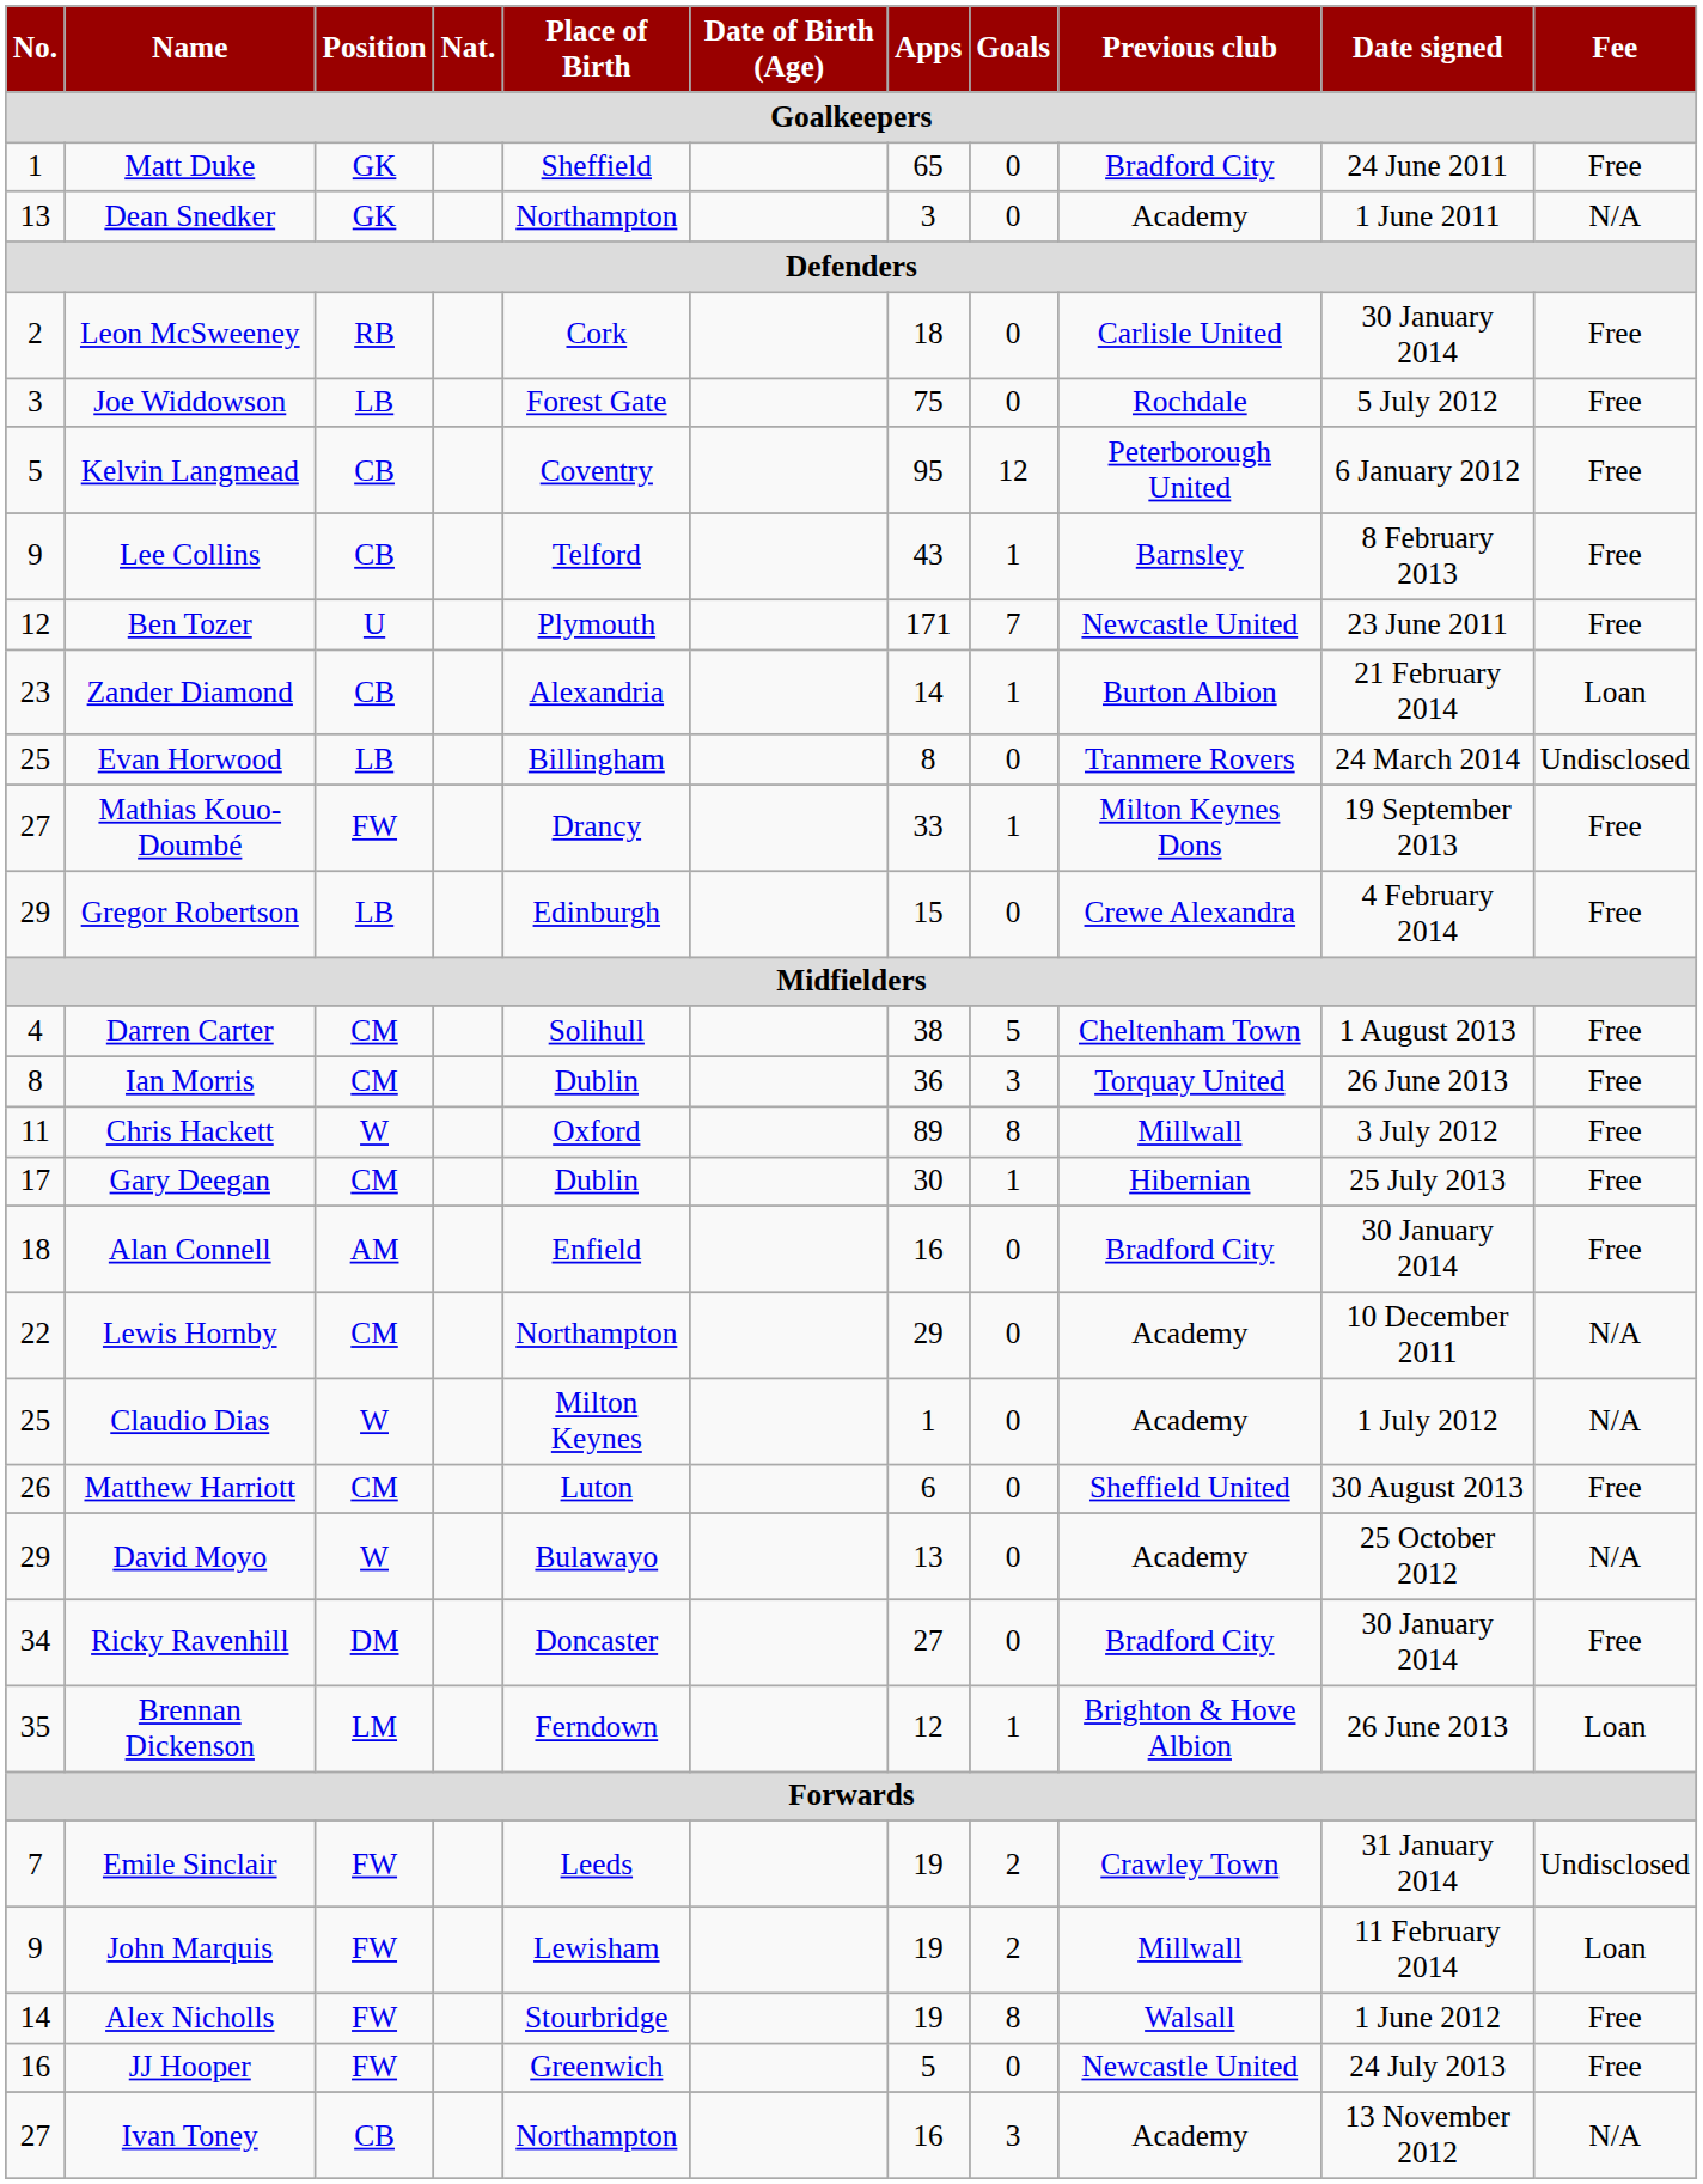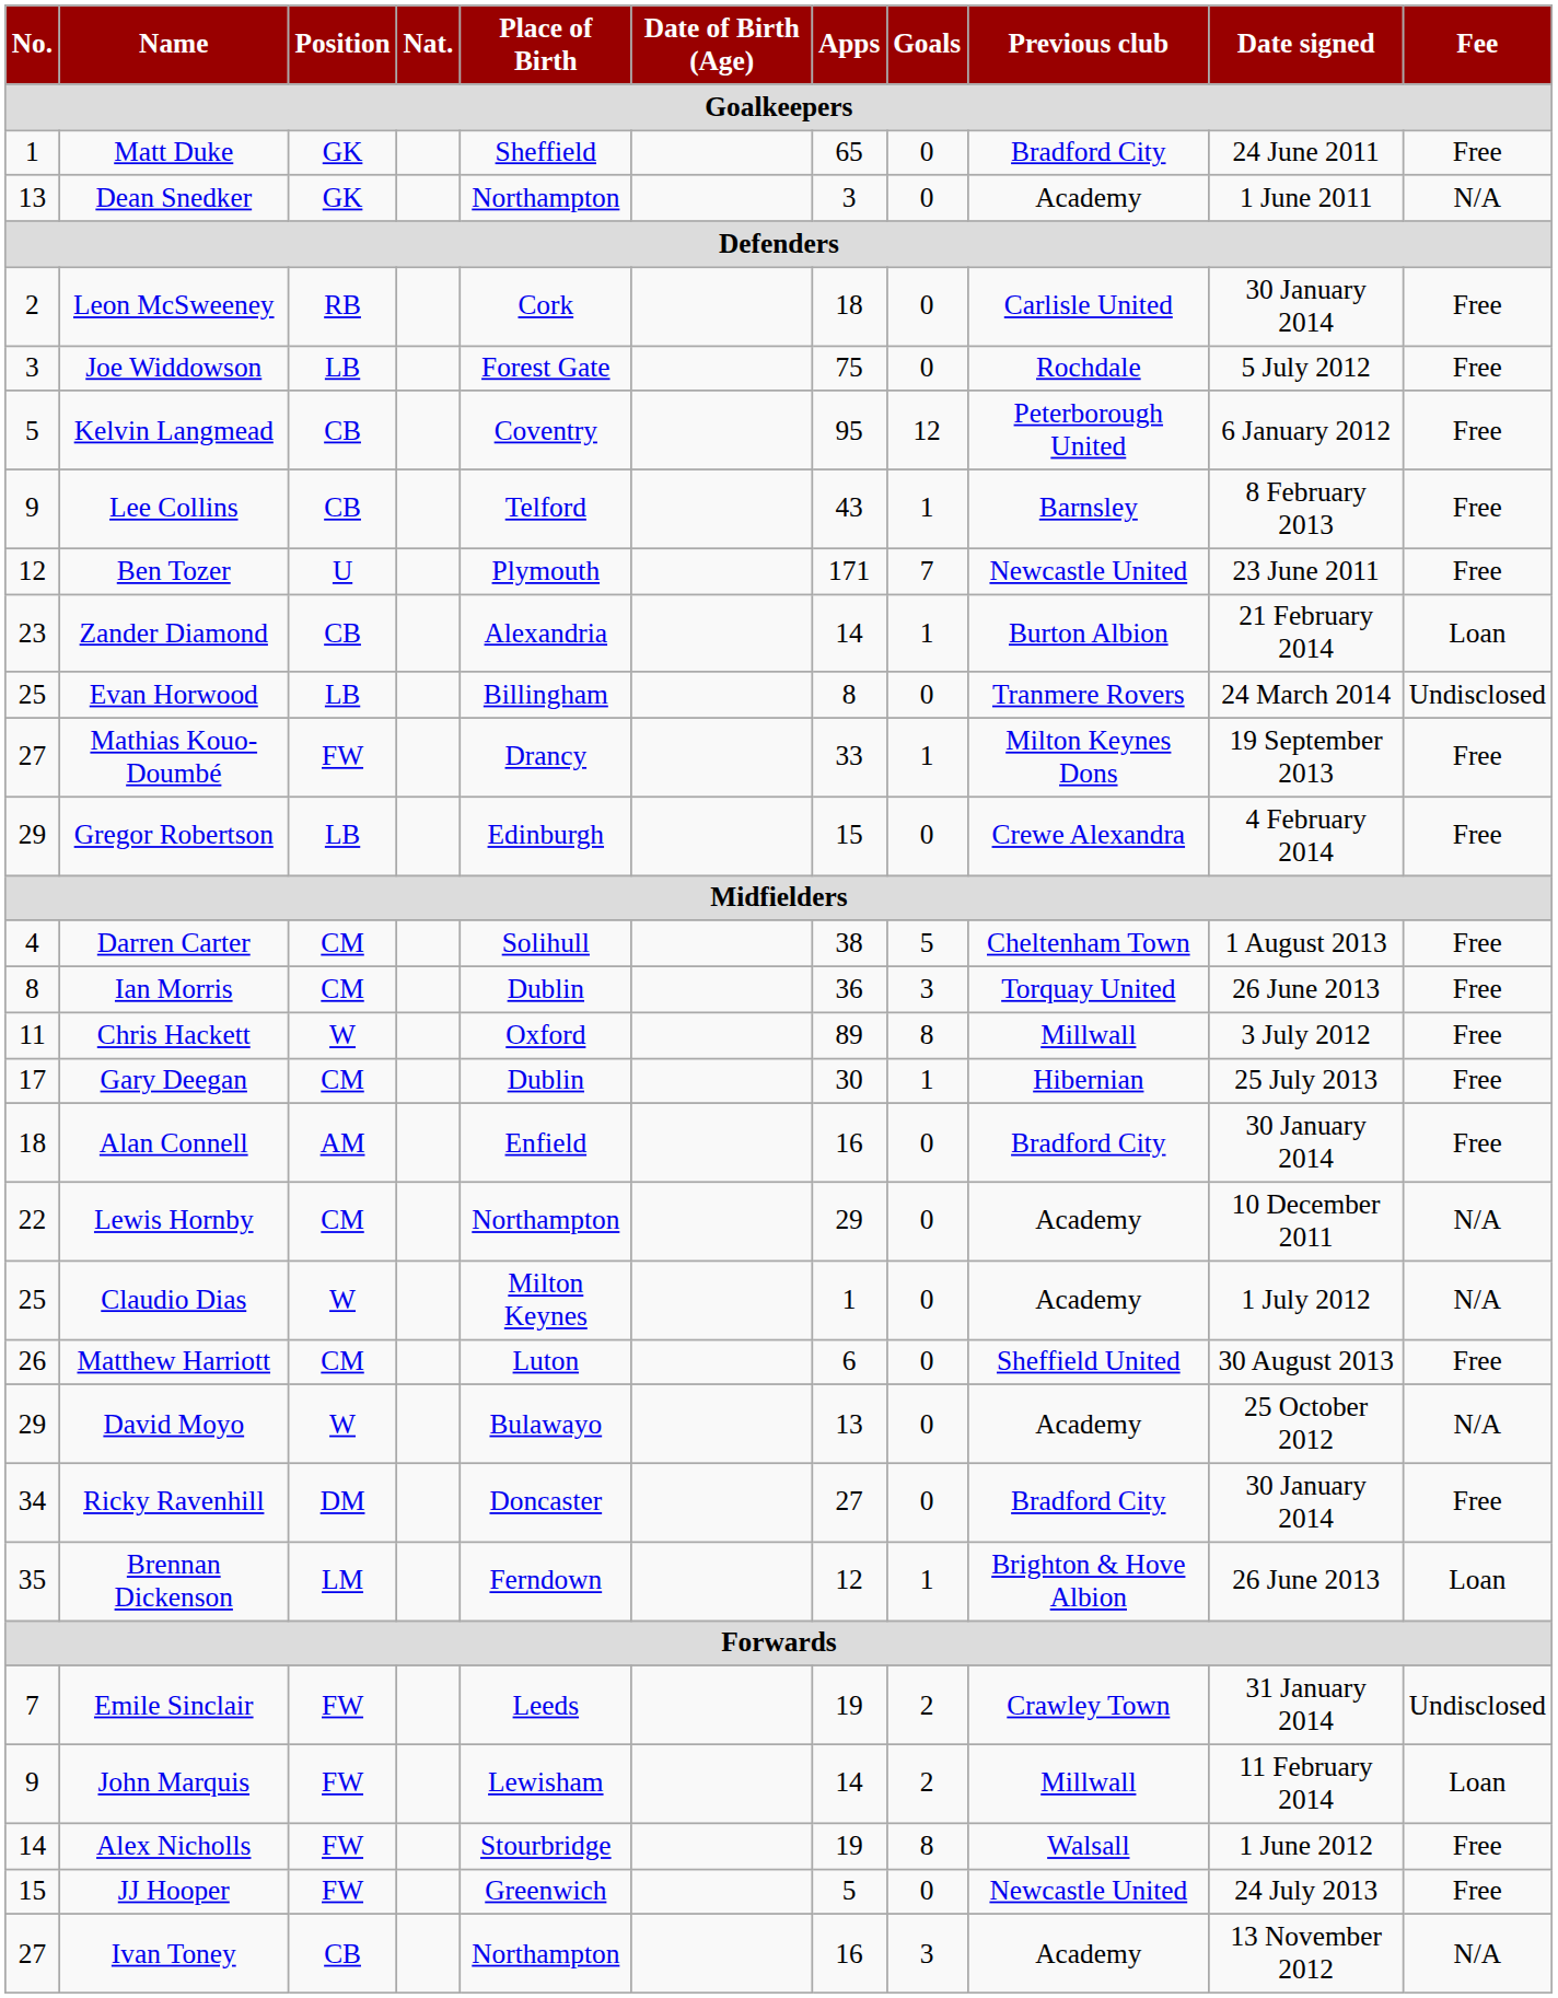John Marquis | Apps: 19 -> 14
JJ Hooper | No.: 16 -> 15
